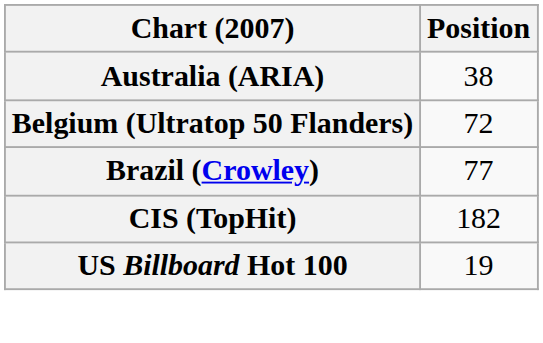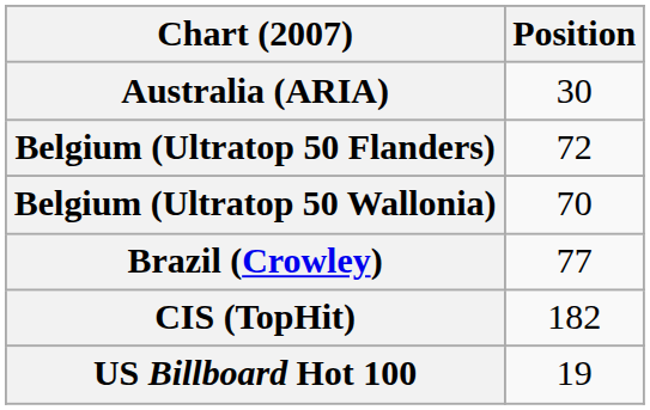Australia (ARIA) | Position: 38 -> 30
+ row: Belgium (Ultratop 50 Wallonia) | 70
